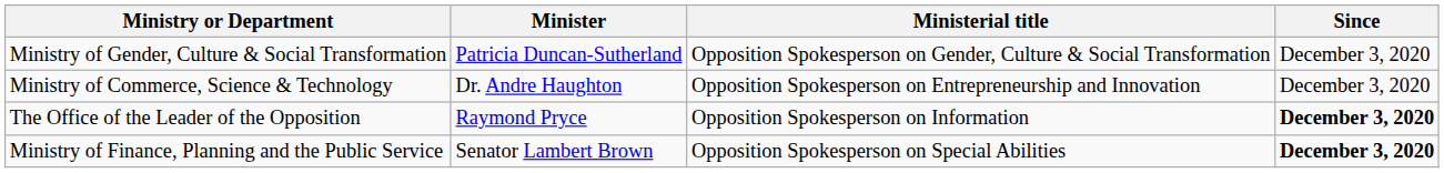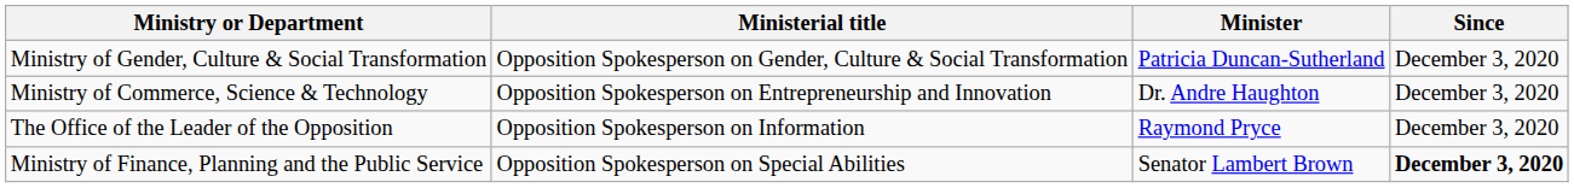columns swapped: Minister <-> Ministerial title
The Office of the Leader of the Opposition | Since: bold -> normal
